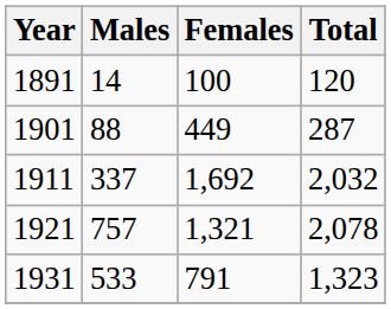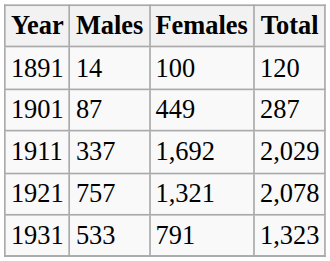1901 | Males: 88 -> 87
1911 | Total: 2,032 -> 2,029
